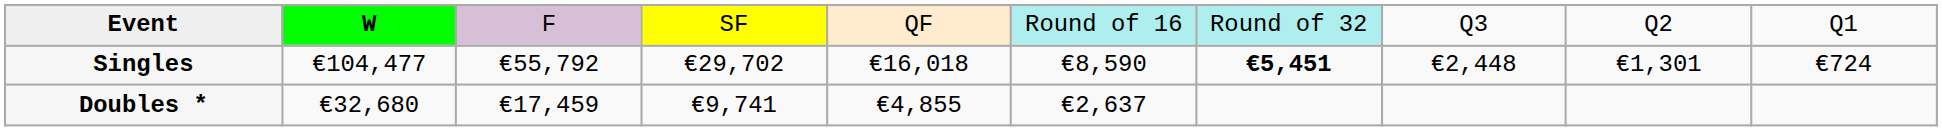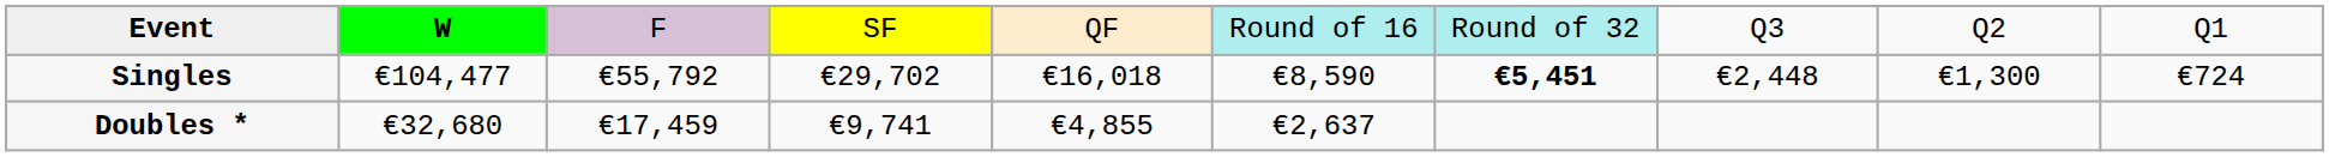Singles | column 9: €1,301 -> €1,300
